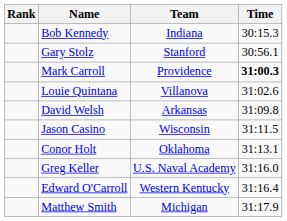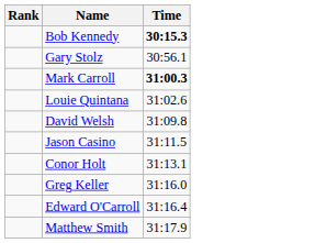- column: Team | Indiana | Stanford | Providence | Villanova | Arkansas | Wisconsin | Oklahoma | U.S. Naval Academy | Western Kentucky | Michigan
Bob Kennedy | Time: normal -> bold
